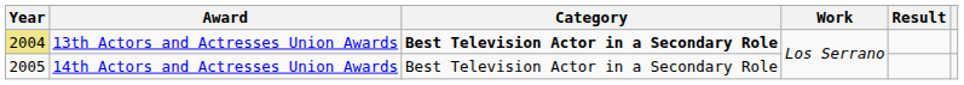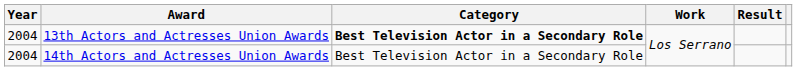13th Actors and Actresses Union Awards | Year: khaki background -> no background
14th Actors and Actresses Union Awards | Year: 2005 -> 2004
